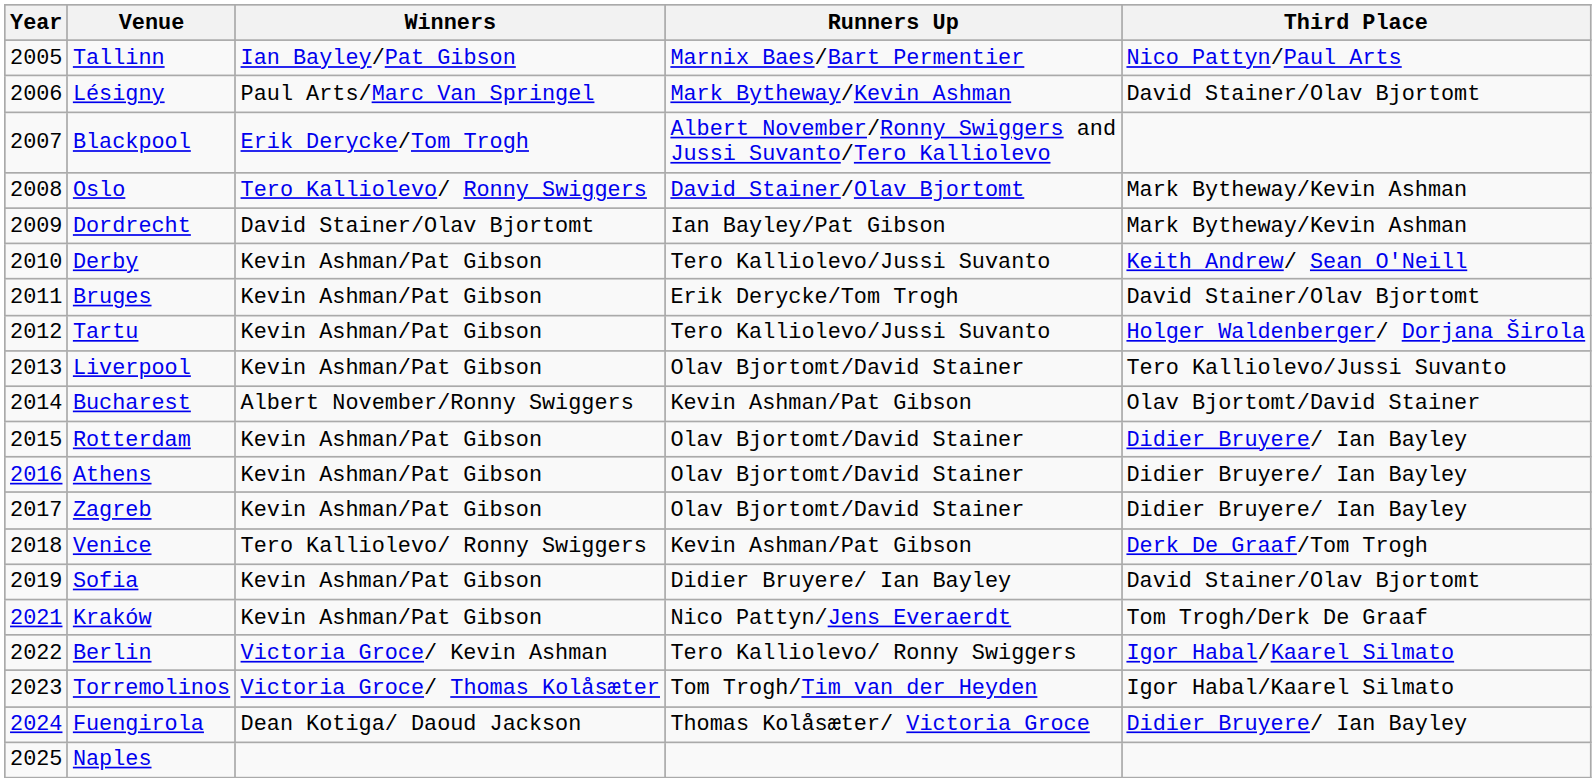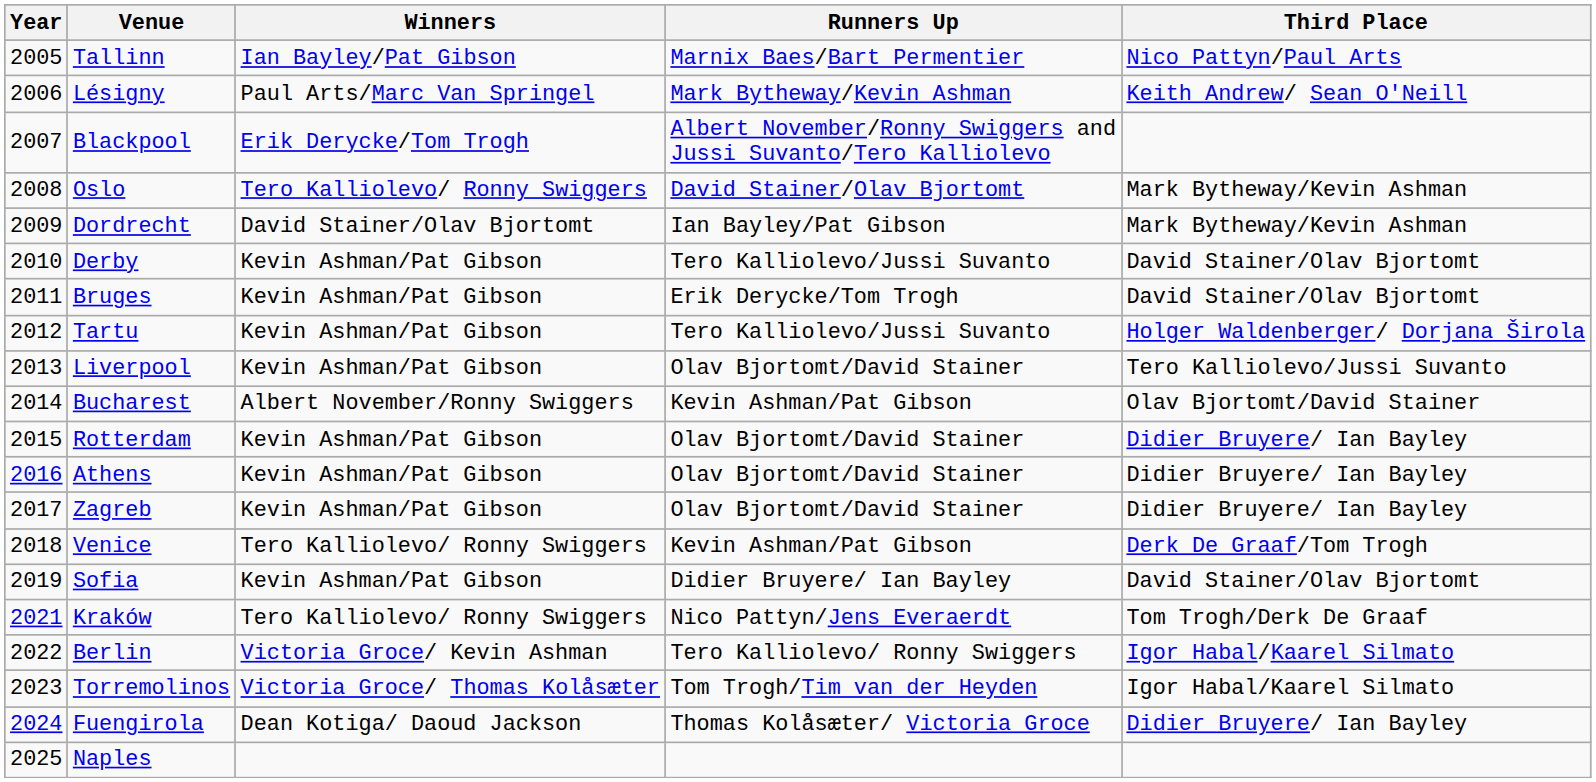Lésigny | Third Place: David Stainer/Olav Bjortomt -> Keith Andrew/ Sean O'Neill
Derby | Third Place: Keith Andrew/ Sean O'Neill -> David Stainer/Olav Bjortomt
Kraków | Winners: Kevin Ashman/Pat Gibson -> Tero Kalliolevo/ Ronny Swiggers
